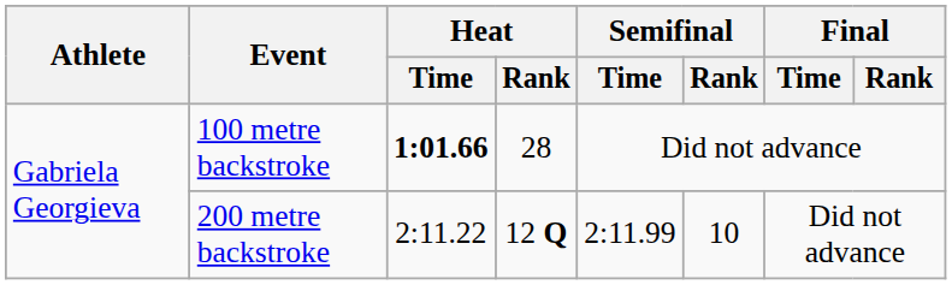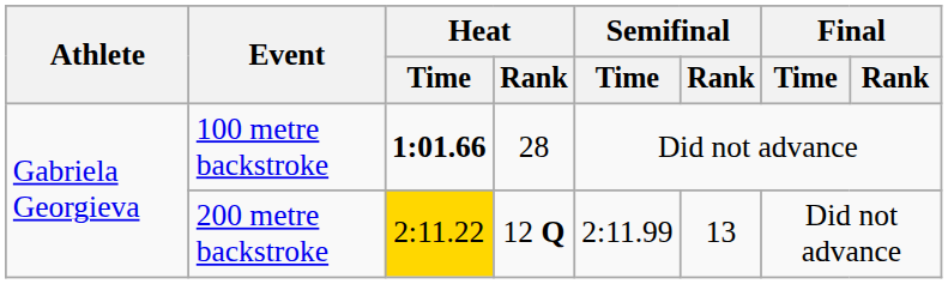200 metre backstroke | Heat / Time: no background -> gold background
200 metre backstroke | Semifinal / Rank: 10 -> 13
